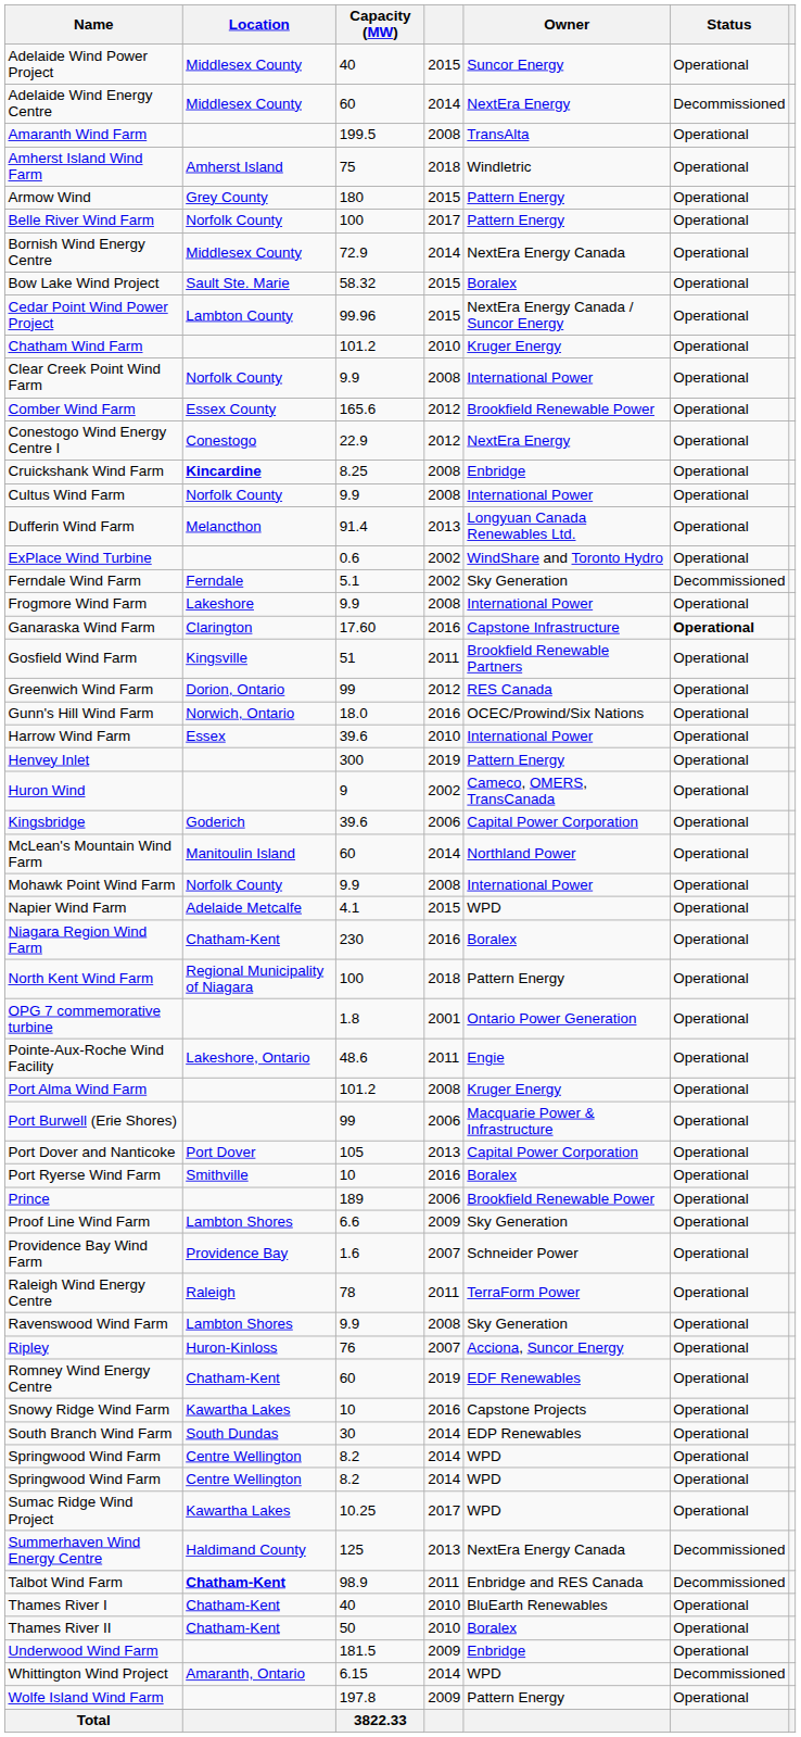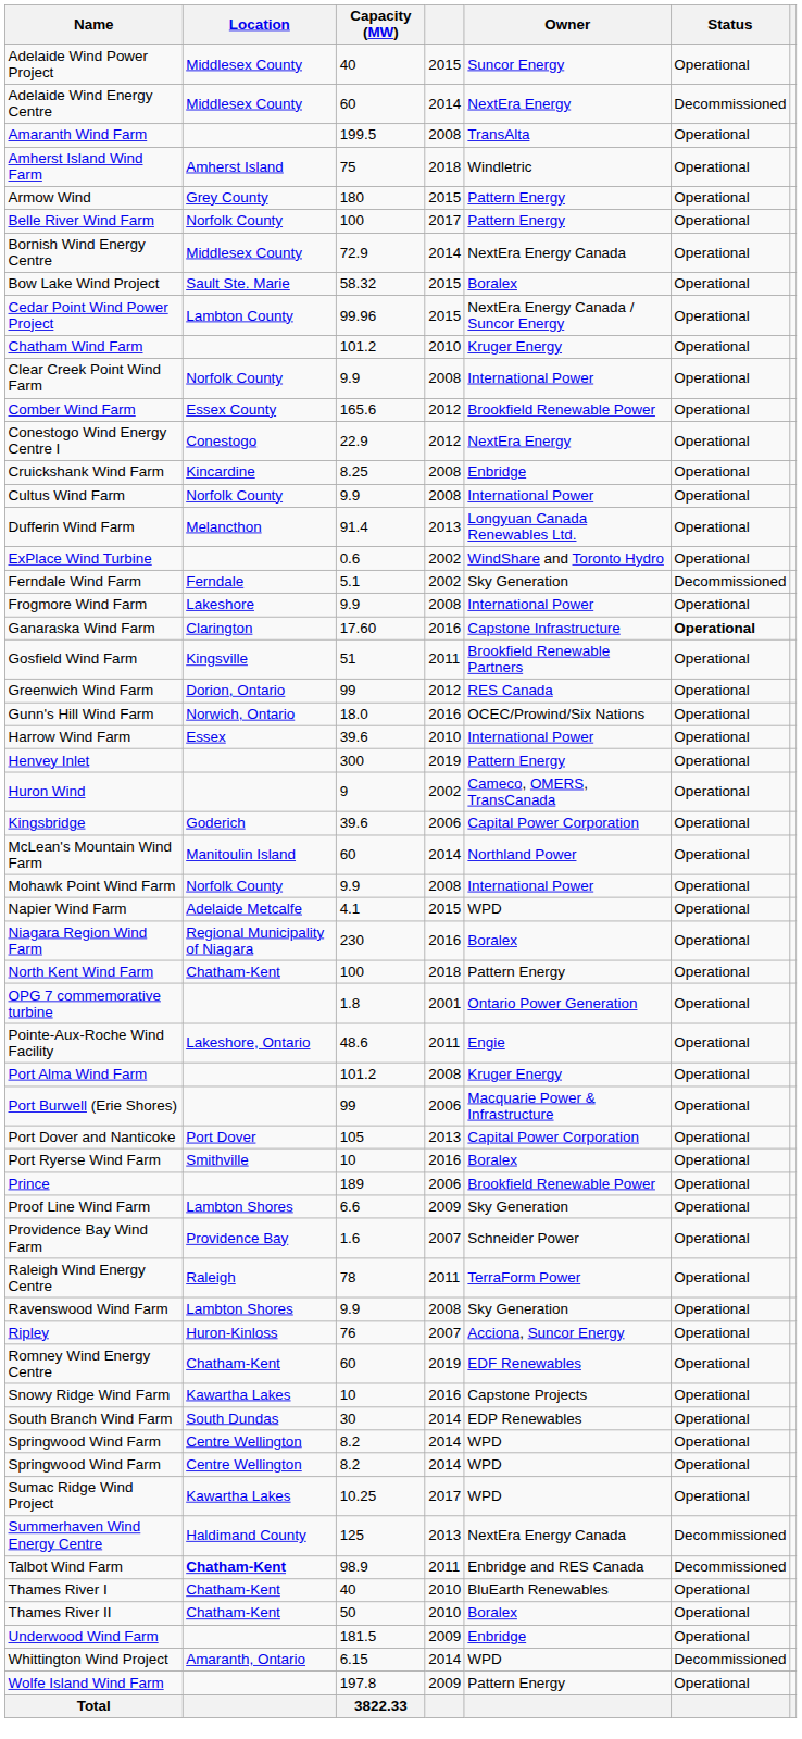Cruickshank Wind Farm | Location: bold -> normal
Niagara Region Wind Farm | Location: Chatham-Kent -> Regional Municipality of Niagara
North Kent Wind Farm | Location: Regional Municipality of Niagara -> Chatham-Kent
